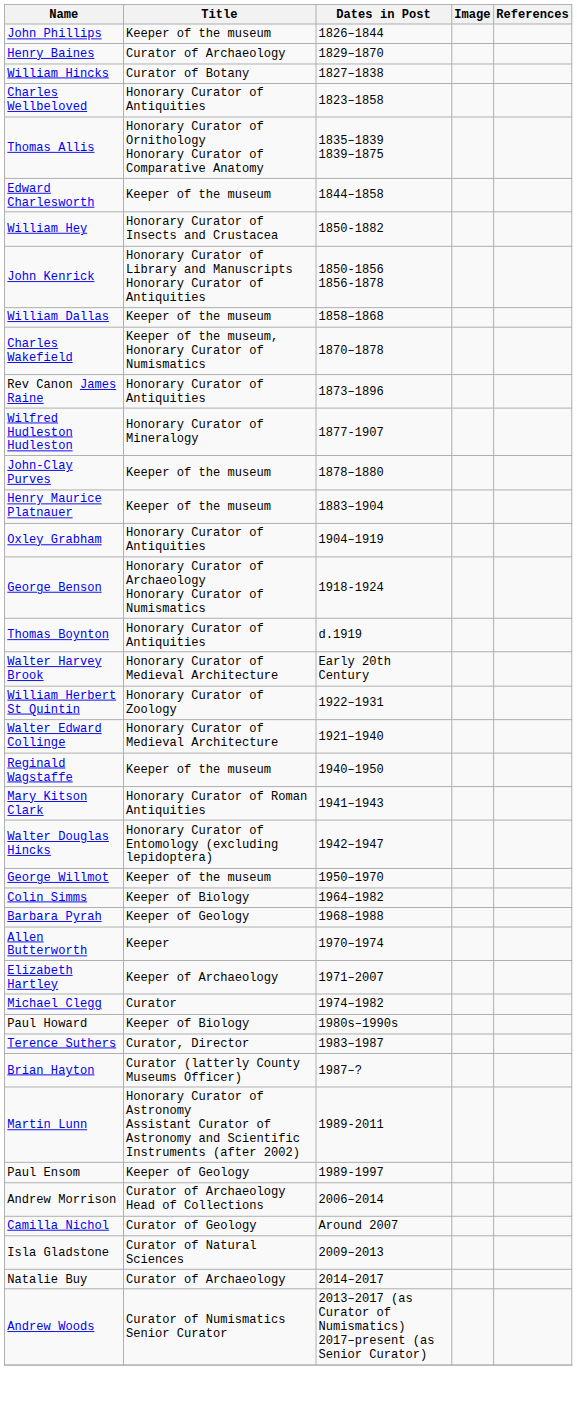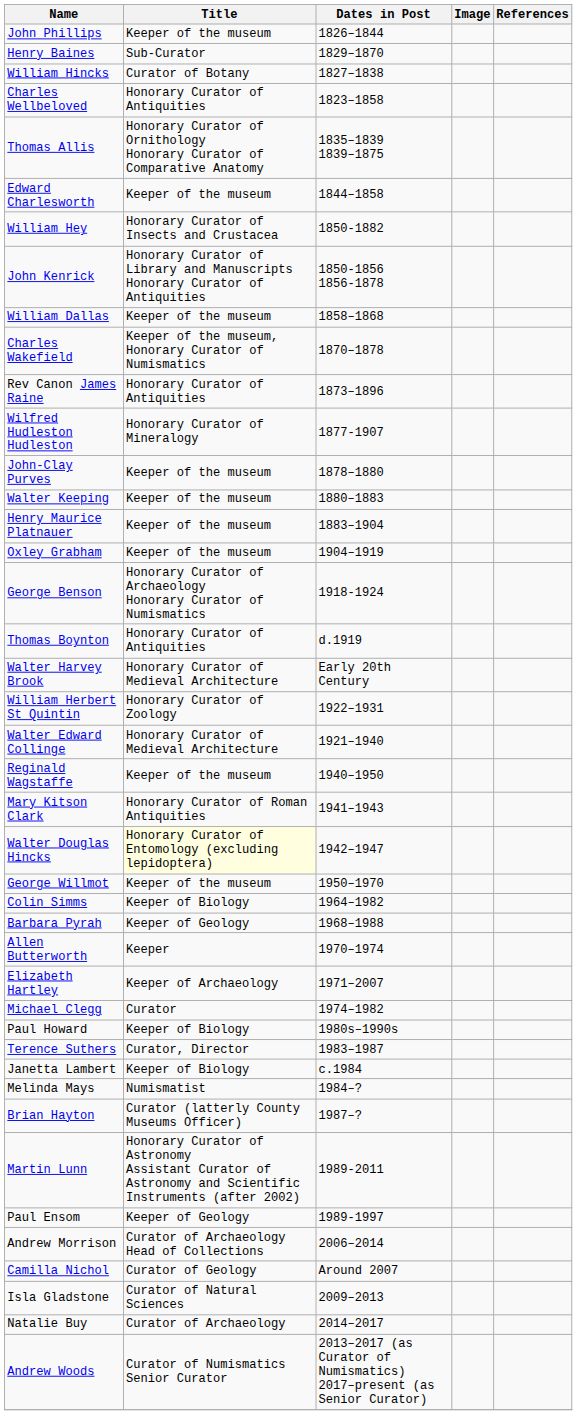Henry Baines | Title: Curator of Archaeology -> Sub-Curator
+ row: Walter Keeping | Keeper of the museum | 1880–1883
Oxley Grabham | Title: Honorary Curator of Antiquities -> Keeper of the museum
Walter Douglas Hincks | Title: no background -> lightyellow background
+ row: Janetta Lambert | Keeper of Biology | c.1984
+ row: Melinda Mays | Numismatist | 1984–?
